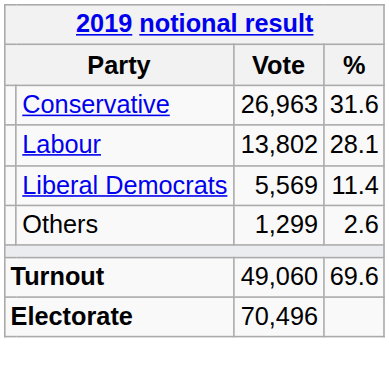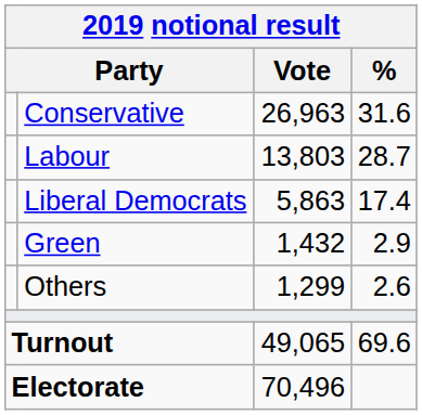Labour | Vote: 13,802 -> 13,803
Labour | %: 28.1 -> 28.7
Liberal Democrats | Vote: 5,569 -> 5,863
Liberal Democrats | %: 11.4 -> 17.4
+ row: Green | 1,432 | 2.9
Turnout | Vote: 49,060 -> 49,065
